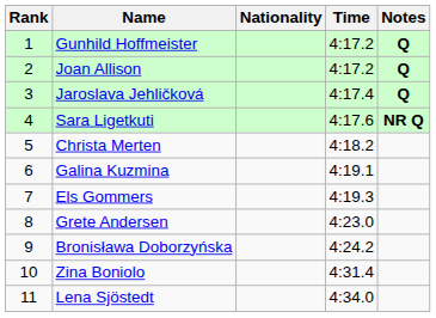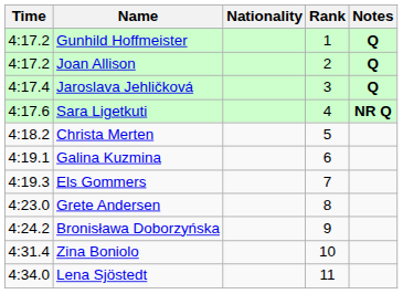columns swapped: Rank <-> Time
